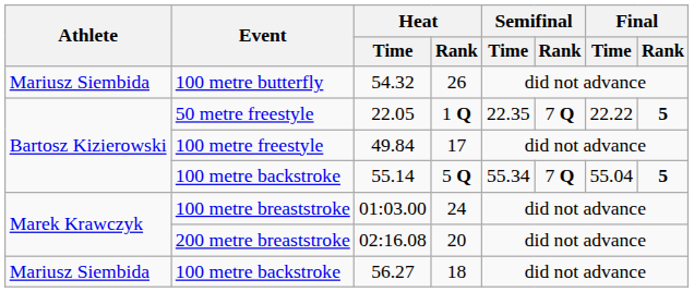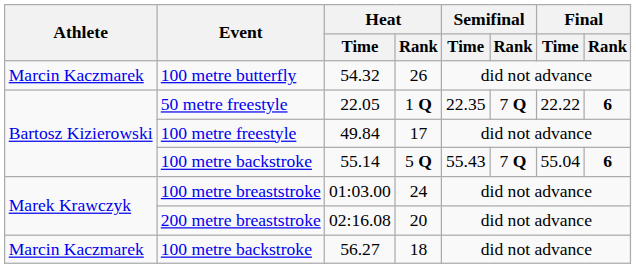54.32 | Athlete: Mariusz Siembida -> Marcin Kaczmarek
22.05 | Final / Rank: 5 -> 6
55.14 | Semifinal / Time: 55.34 -> 55.43
55.14 | Final / Rank: 5 -> 6
56.27 | Athlete: Mariusz Siembida -> Marcin Kaczmarek
